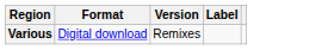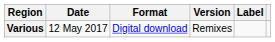+ column: Date | 12 May 2017
